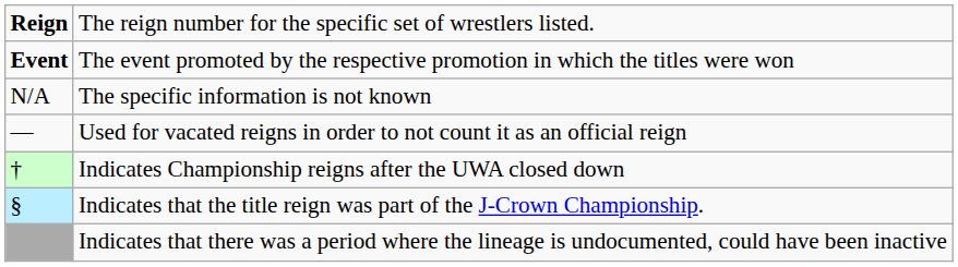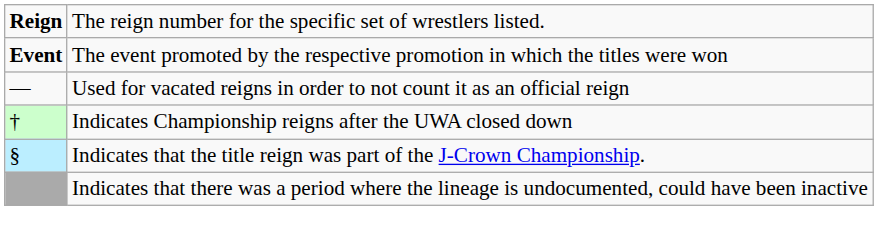- row: N/A | The specific information is not known
